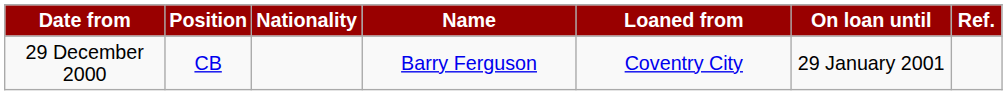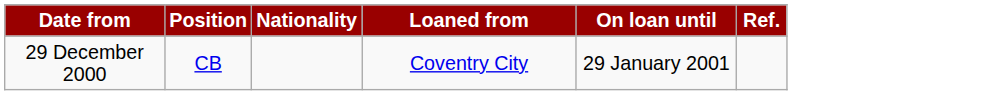- column: Name | Barry Ferguson
